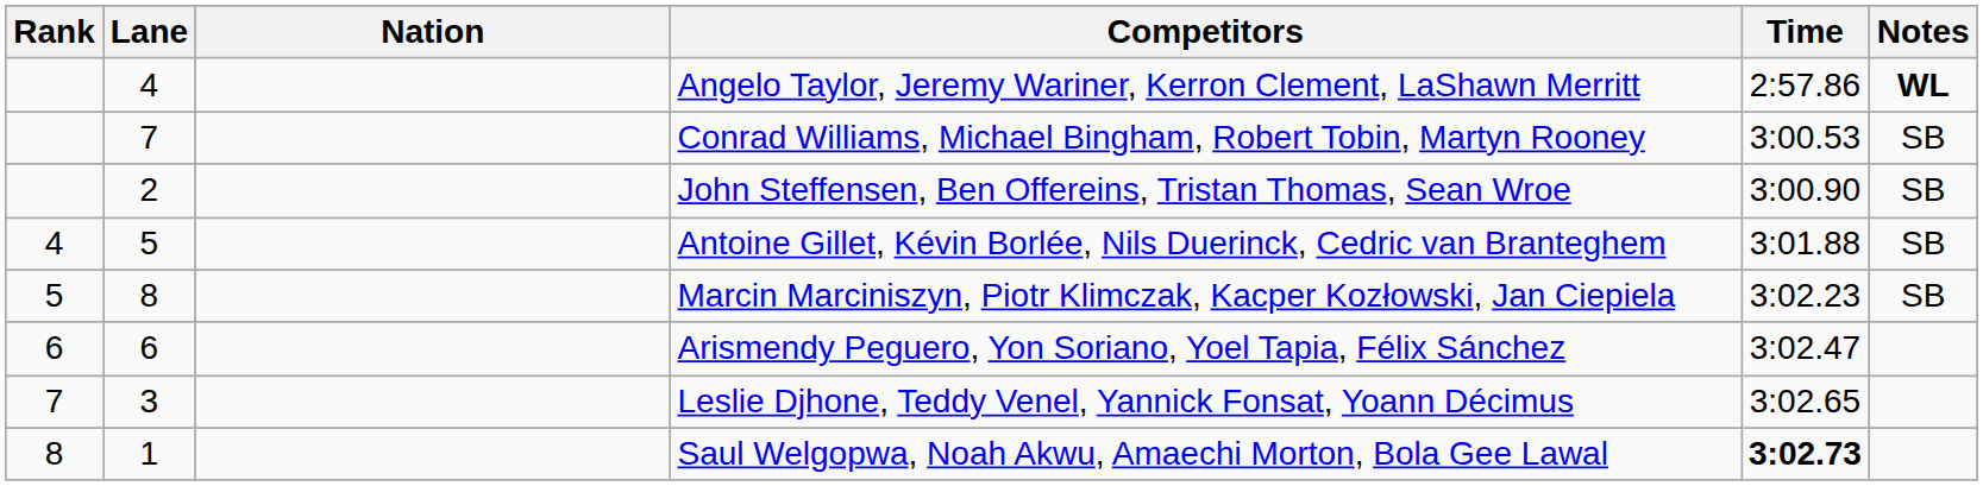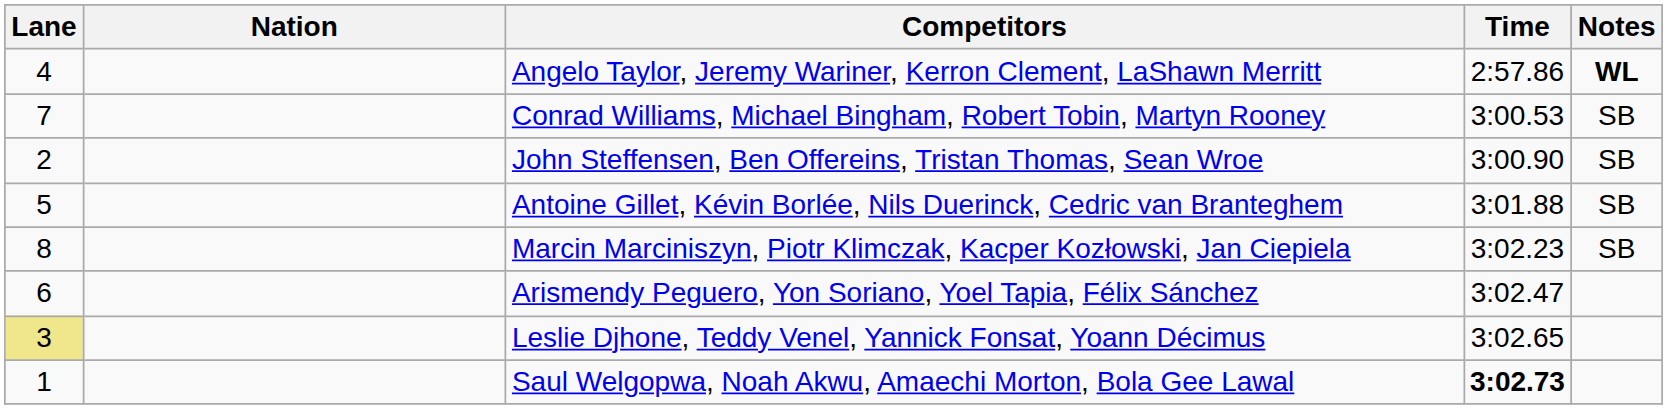- column: Rank | 4 | 5 | 6 | 7 | 8
Leslie Djhone, Teddy Venel, Yannick Fonsat, Yoann Décimus | Lane: no background -> khaki background
